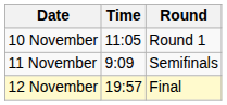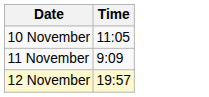- column: Round | Round 1 | Semifinals | Final
